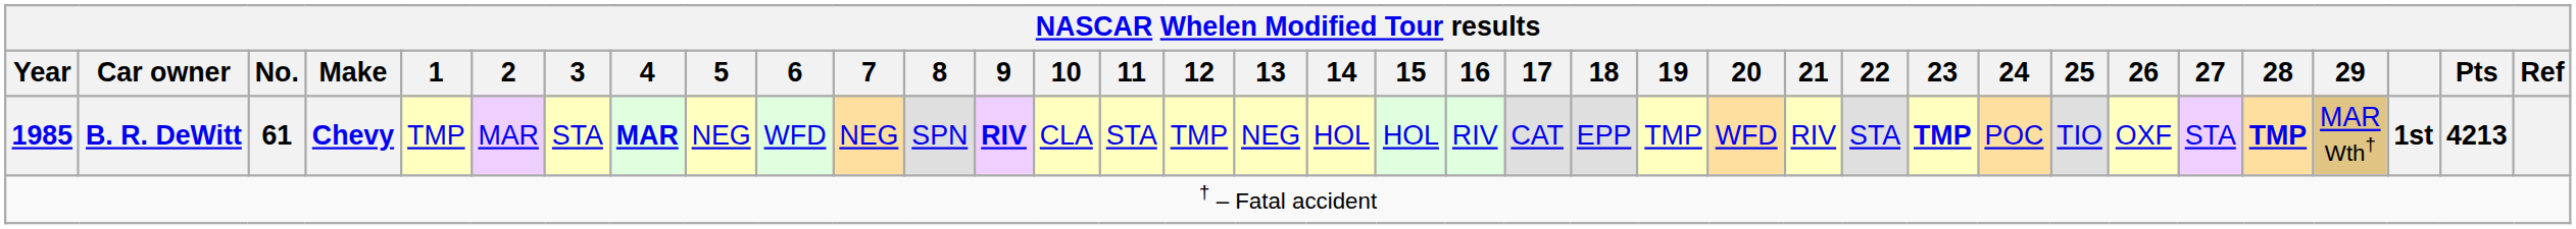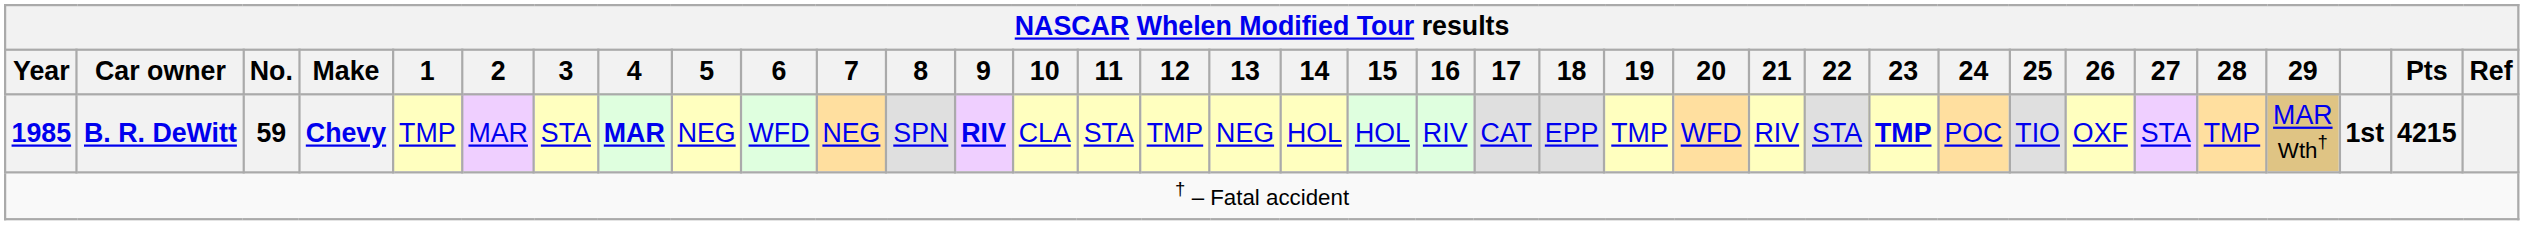1985 | No.: 61 -> 59
1985 | 28: bold -> normal
1985 | Pts: 4213 -> 4215
